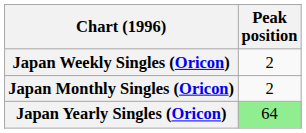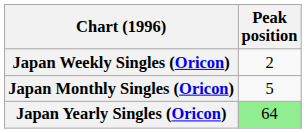Japan Monthly Singles (Oricon) | Peak position: 2 -> 5
